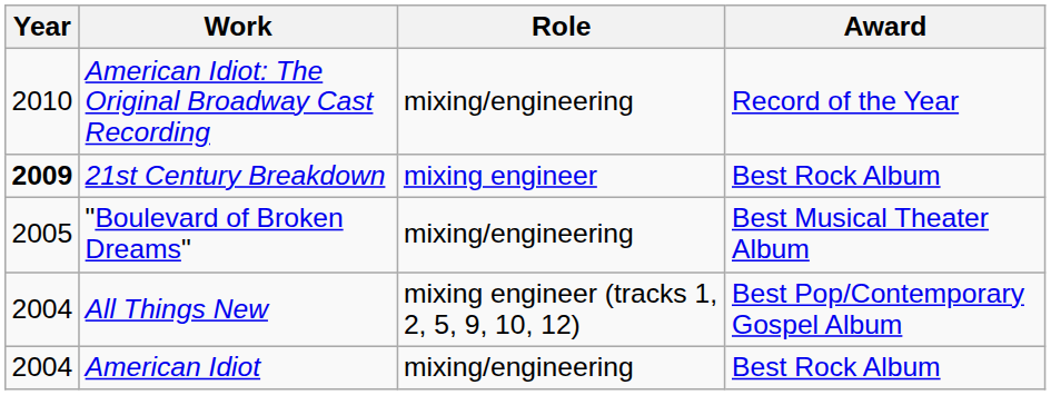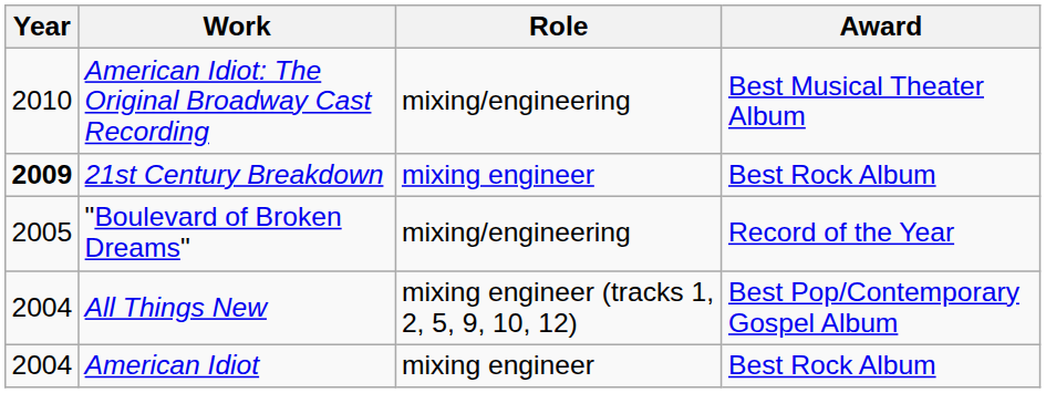American Idiot: The Original Broadway Cast Recording | Award: Record of the Year -> Best Musical Theater Album
"Boulevard of Broken Dreams" | Award: Best Musical Theater Album -> Record of the Year
American Idiot | Role: mixing/engineering -> mixing engineer
